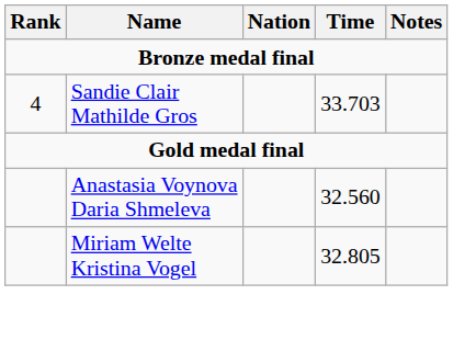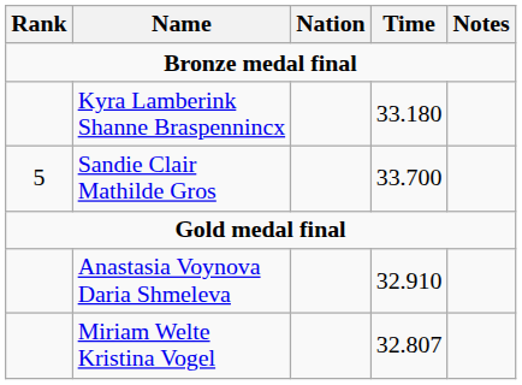+ row: Kyra Lamberink Shanne Braspennincx | 33.180
Sandie Clair Mathilde Gros | Rank: 4 -> 5
Sandie Clair Mathilde Gros | Time: 33.703 -> 33.700
Anastasia Voynova Daria Shmeleva | Time: 32.560 -> 32.910
Miriam Welte Kristina Vogel | Time: 32.805 -> 32.807
